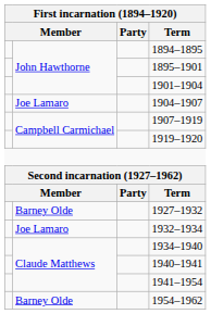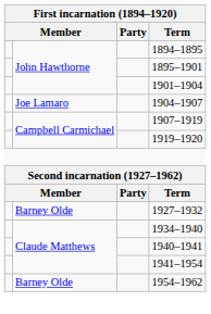- row: Joe Lamaro | 1932–1934
